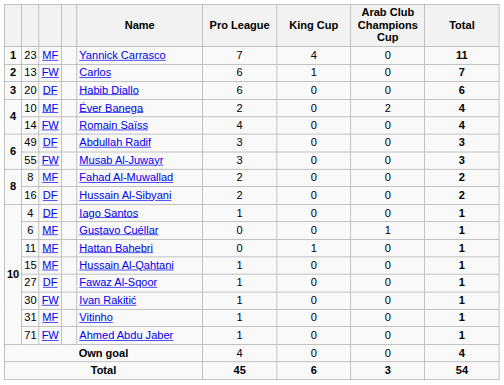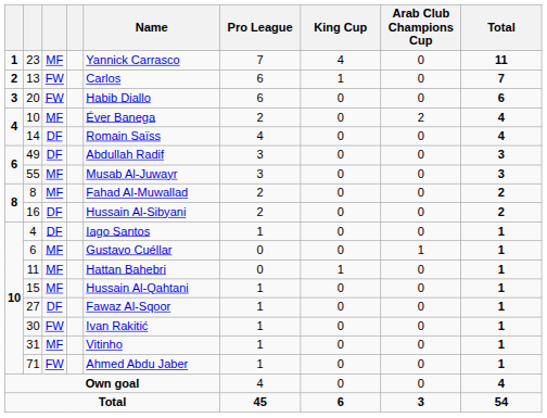20 | column 3: DF -> FW
14 | column 3: FW -> DF
55 | column 3: FW -> MF
